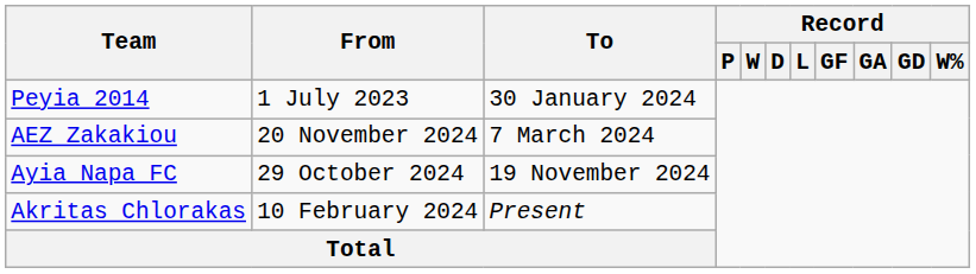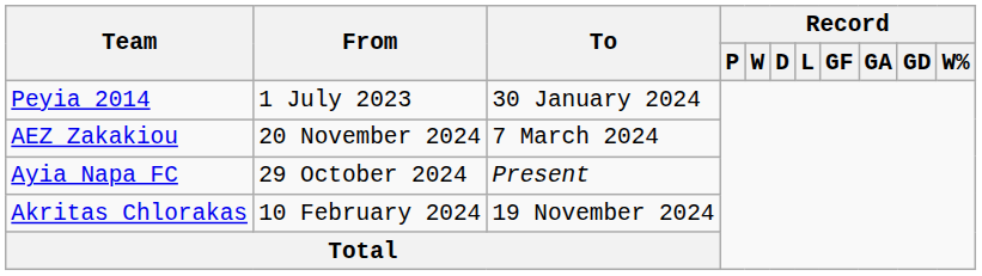Ayia Napa FC | To: 19 November 2024 -> Present
Akritas Chlorakas | To: Present -> 19 November 2024
